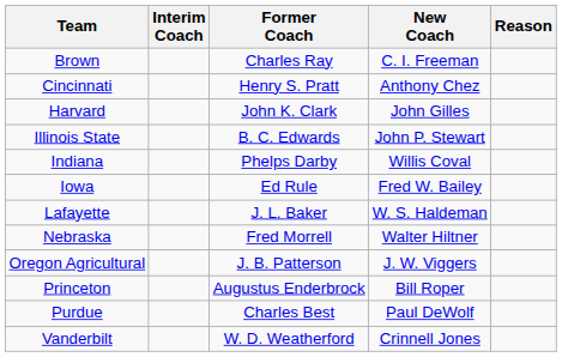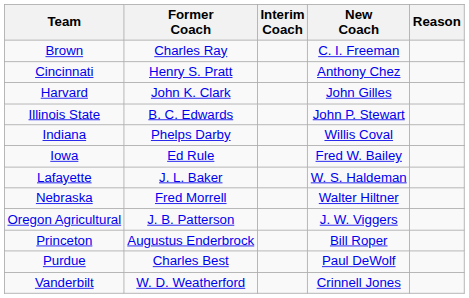columns swapped: Former Coach <-> Interim Coach
